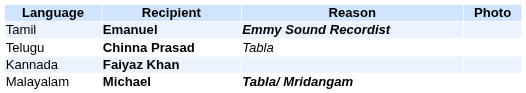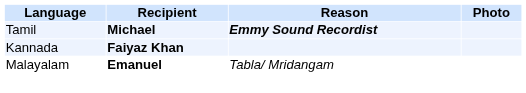Tamil | Recipient: Emanuel -> Michael
- row: Telugu | Chinna Prasad | Tabla
Malayalam | Recipient: Michael -> Emanuel
Malayalam | Reason: bold -> normal
